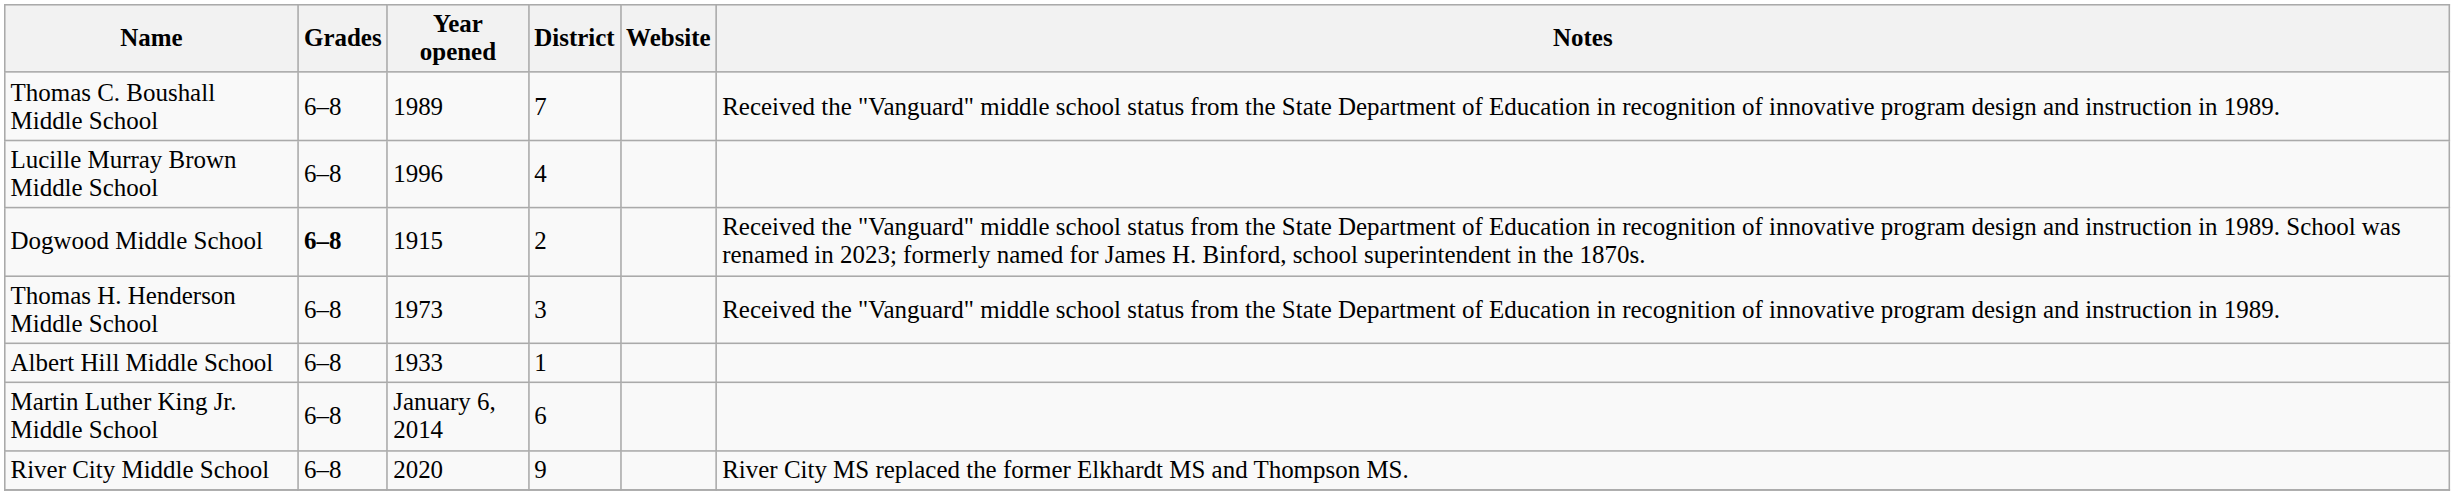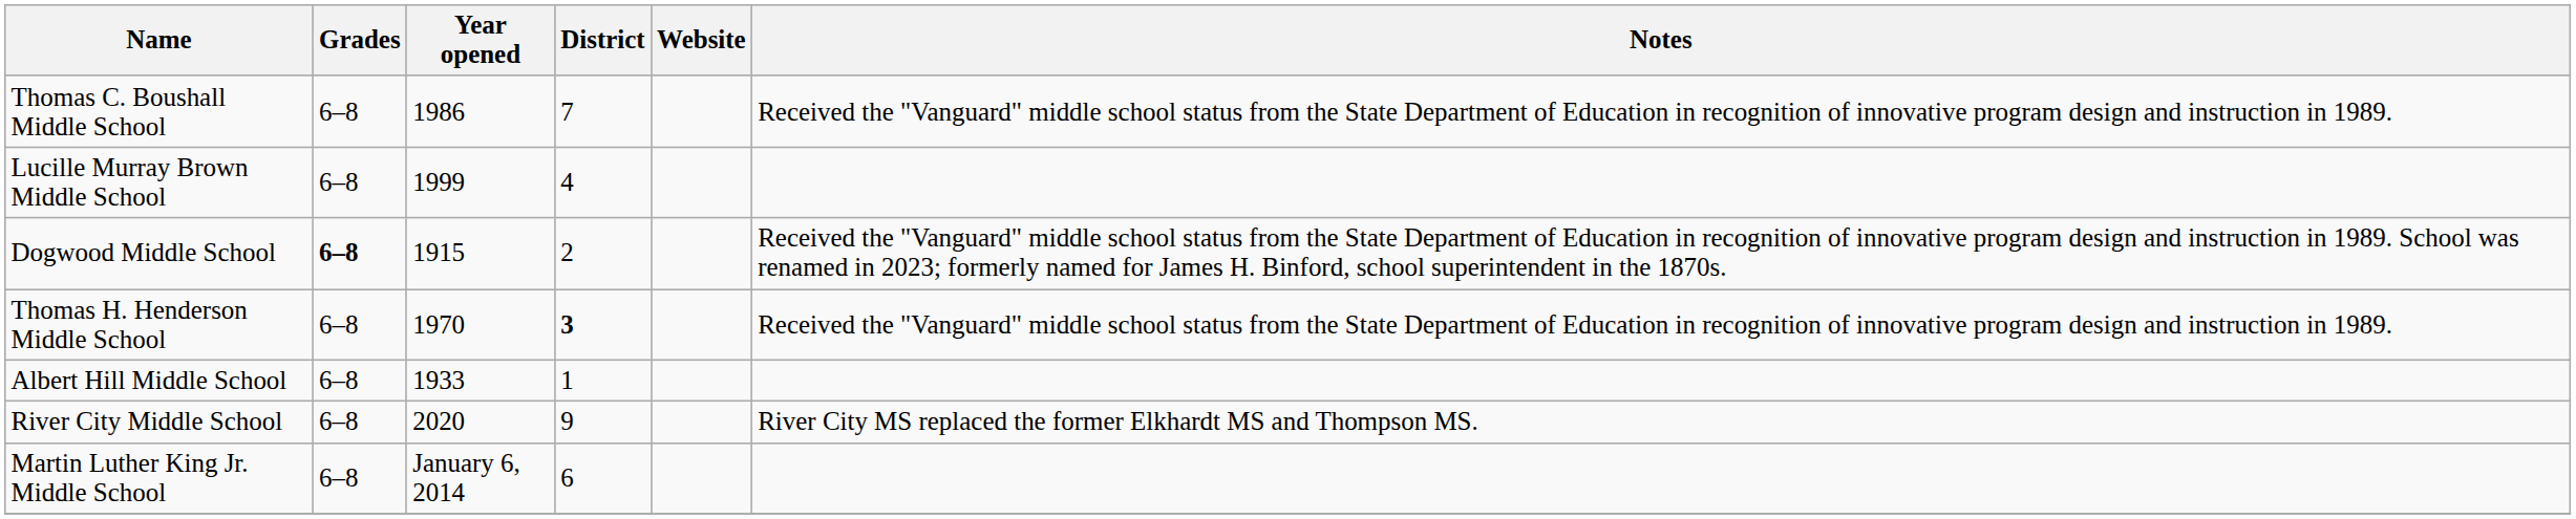Thomas C. Boushall Middle School | Year opened: 1989 -> 1986
Lucille Murray Brown Middle School | Year opened: 1996 -> 1999
Thomas H. Henderson Middle School | Year opened: 1973 -> 1970
Thomas H. Henderson Middle School | District: normal -> bold
rows swapped: Martin Luther King Jr. Middle School <-> River City Middle School
